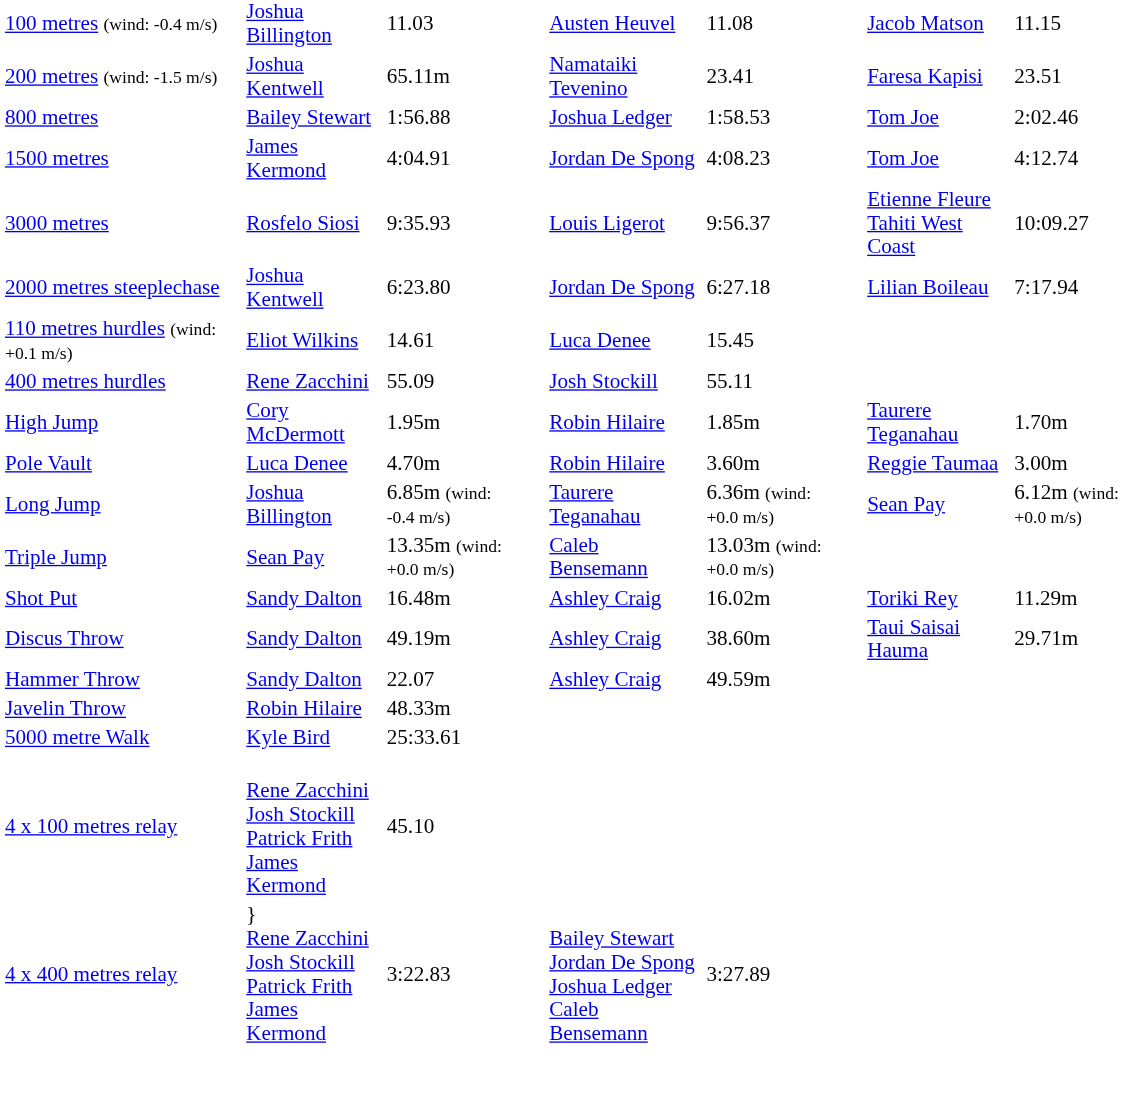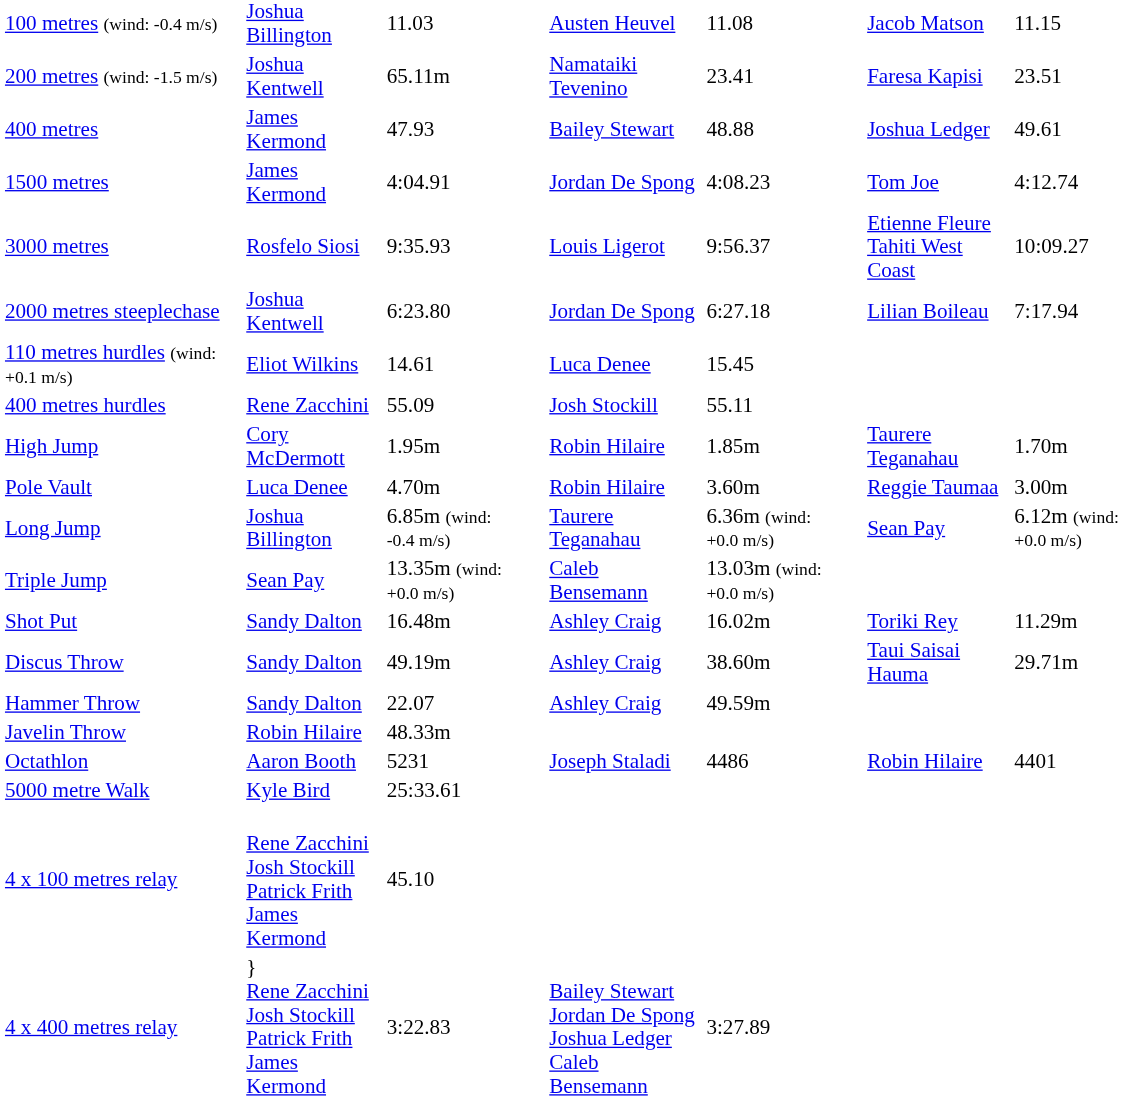+ row: 400 metres | James Kermond | 47.93 | Bailey Stewart | 48.88 | Joshua Ledger | 49.61
- row: 800 metres | Bailey Stewart | 1:56.88 | Joshua Ledger | 1:58.53 | Tom Joe | 2:02.46
+ row: Octathlon | Aaron Booth | 5231 | Joseph Staladi | 4486 | Robin Hilaire | 4401
